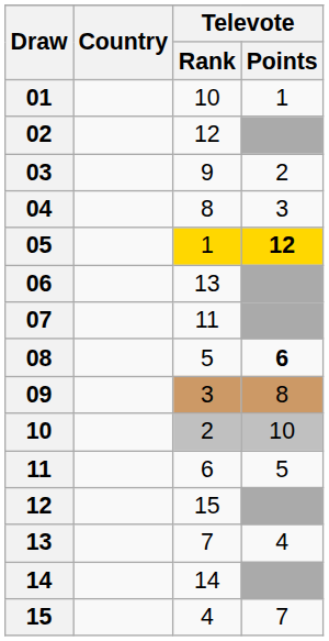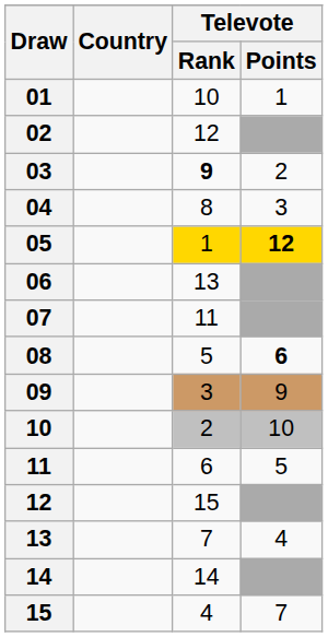03 | Televote / Rank: normal -> bold
09 | Televote / Points: 8 -> 9
